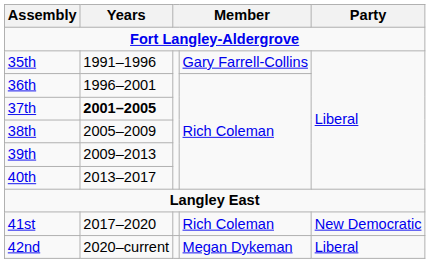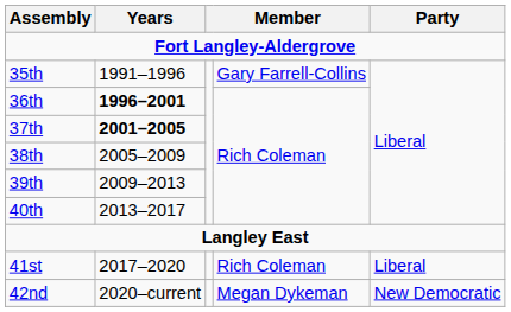36th | Years: normal -> bold
41st | Party: New Democratic -> Liberal
42nd | Party: Liberal -> New Democratic
